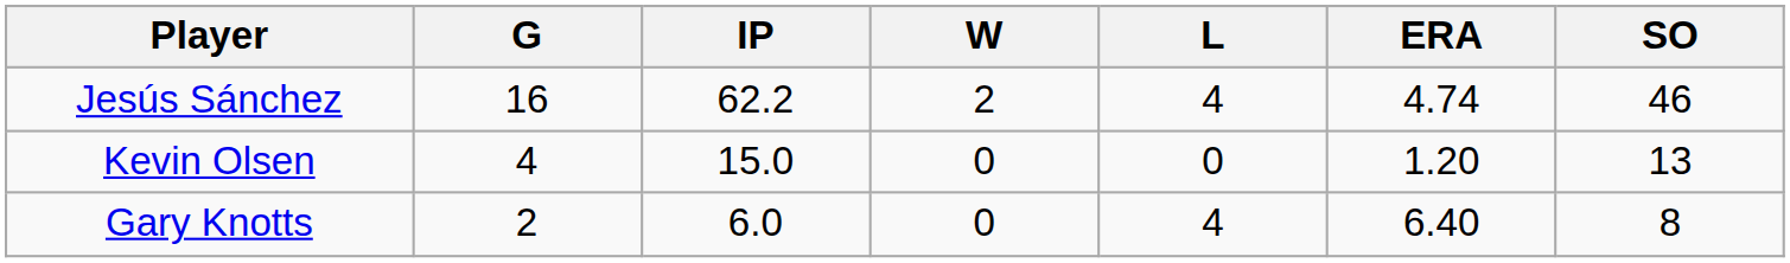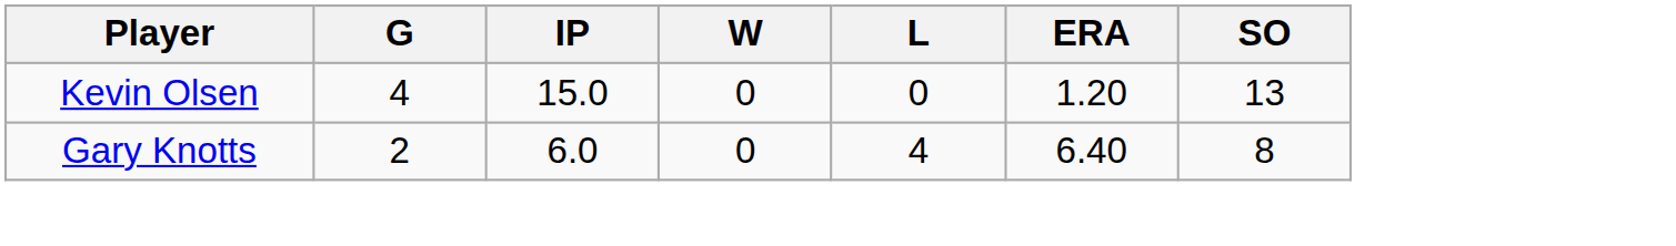- row: Jesús Sánchez | 16 | 62.2 | 2 | 4 | 4.74 | 46
